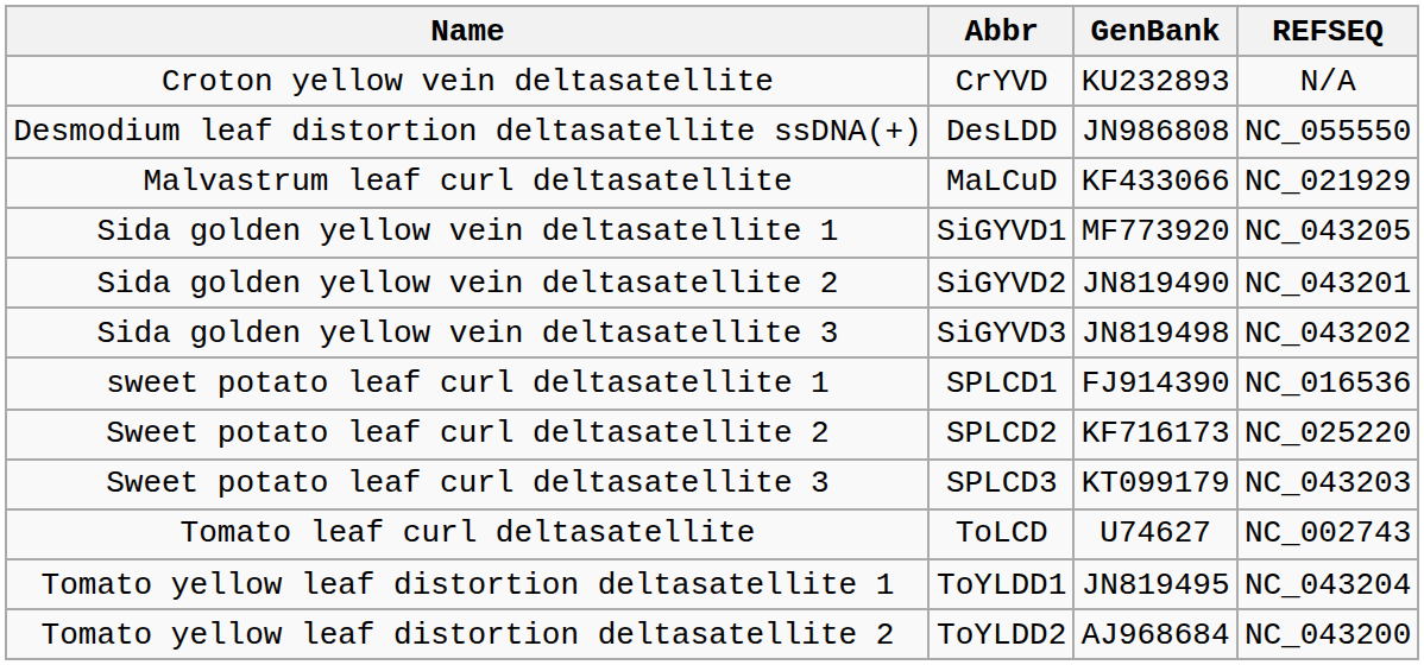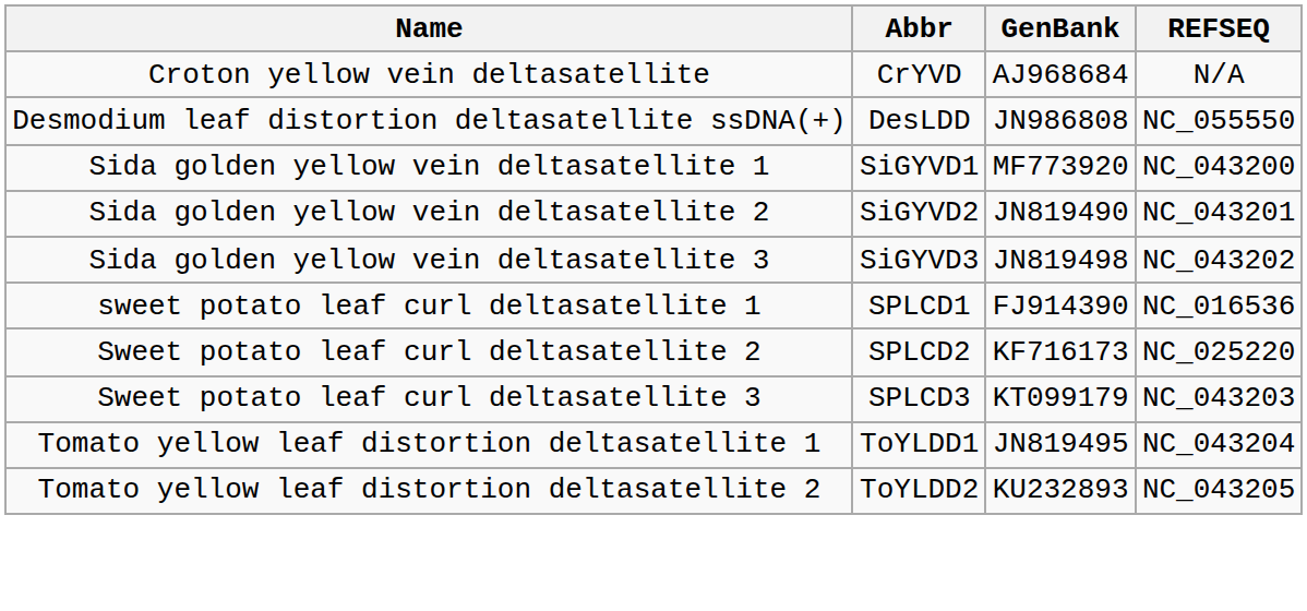Croton yellow vein deltasatellite | GenBank: KU232893 -> AJ968684
- row: Malvastrum leaf curl deltasatellite | MaLCuD | KF433066 | NC_021929
Sida golden yellow vein deltasatellite 1 | REFSEQ: NC_043205 -> NC_043200
- row: Tomato leaf curl deltasatellite | ToLCD | U74627 | NC_002743
Tomato yellow leaf distortion deltasatellite 2 | GenBank: AJ968684 -> KU232893
Tomato yellow leaf distortion deltasatellite 2 | REFSEQ: NC_043200 -> NC_043205
